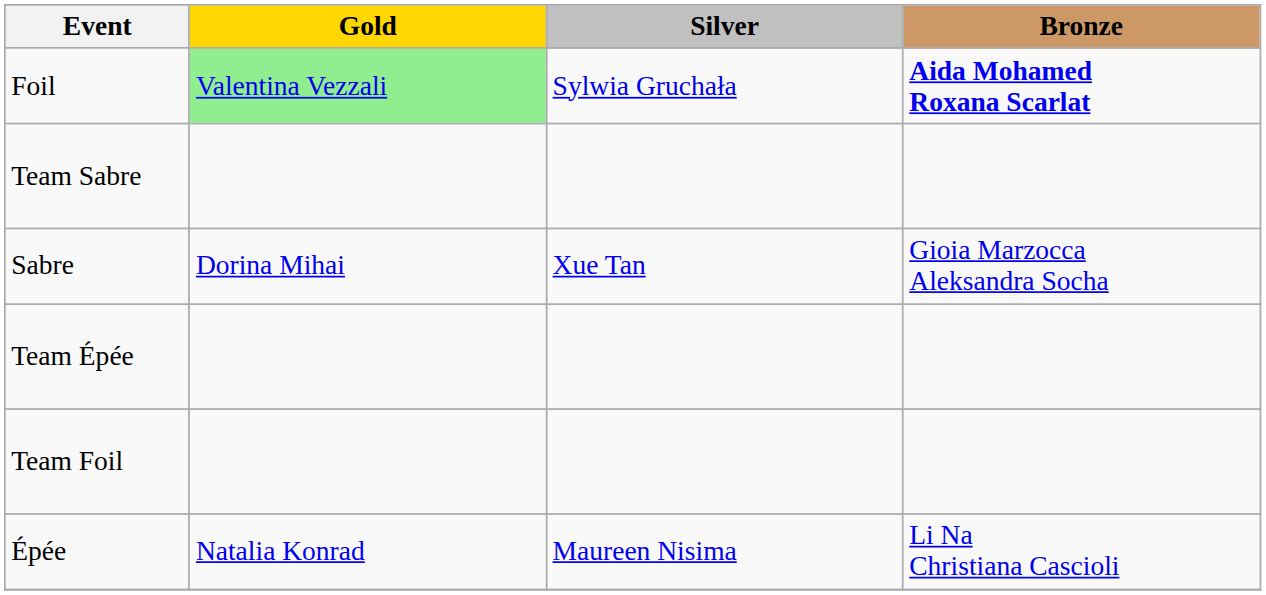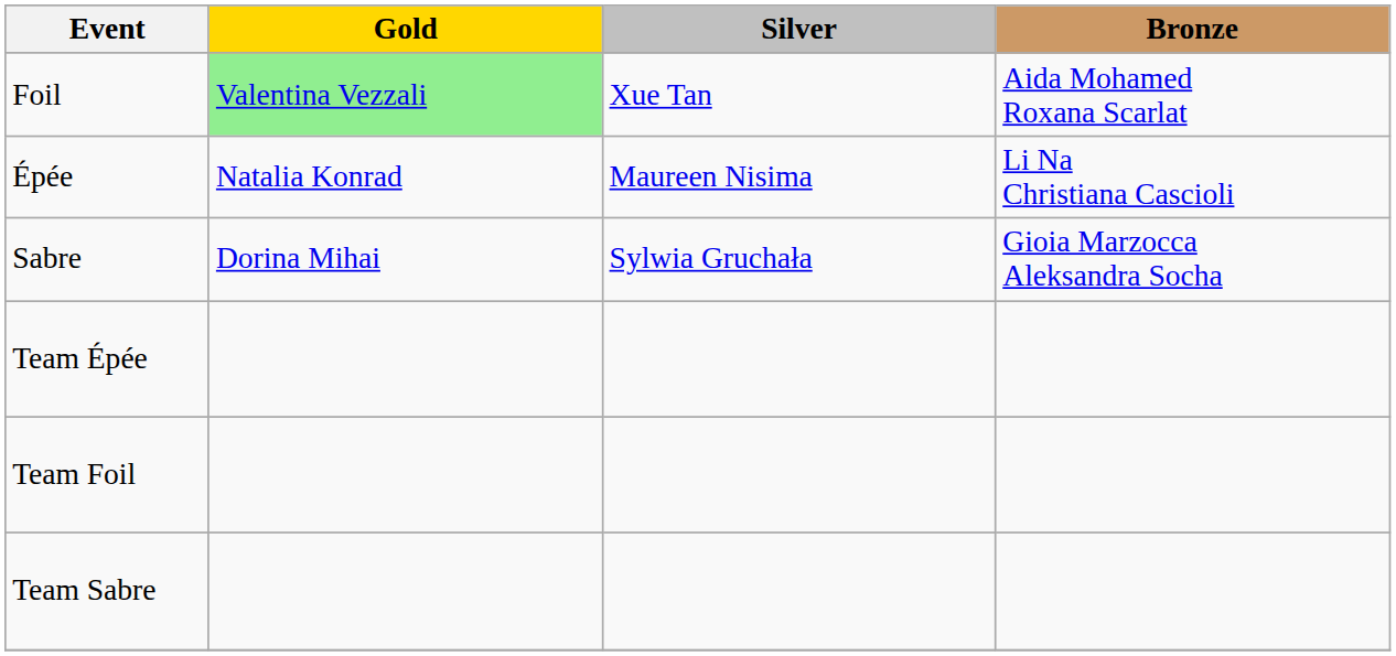Foil | Silver: Sylwia Gruchała -> Xue Tan
Foil | Bronze: bold -> normal
rows swapped: Épée <-> Team Sabre
Sabre | Silver: Xue Tan -> Sylwia Gruchała
